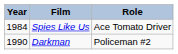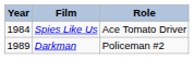Darkman | Year: 1990 -> 1989
